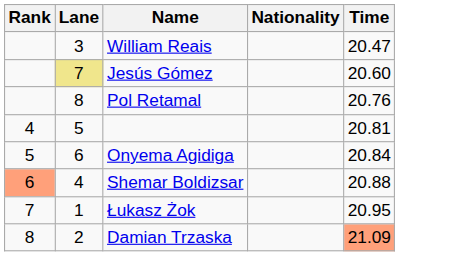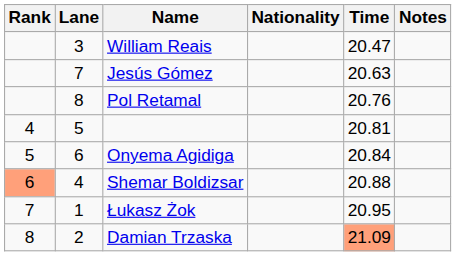+ column: Notes
Jesús Gómez | Lane: khaki background -> no background
Jesús Gómez | Time: 20.60 -> 20.63
